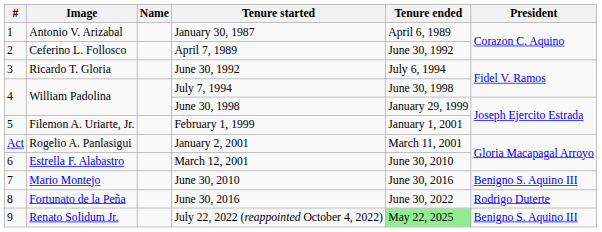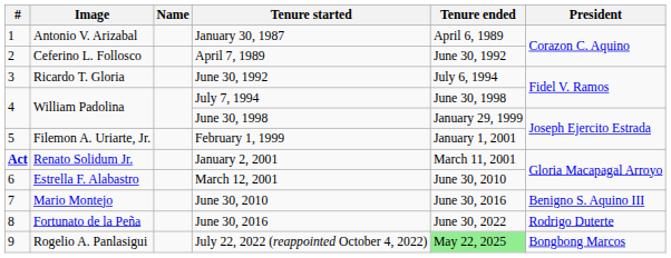January 2, 2001 | #: normal -> bold
January 2, 2001 | Image: Rogelio A. Panlasigui -> Renato Solidum Jr.
July 22, 2022 (reappointed October 4, 2022) | Image: Renato Solidum Jr. -> Rogelio A. Panlasigui
July 22, 2022 (reappointed October 4, 2022) | President: Benigno S. Aquino III -> Bongbong Marcos
